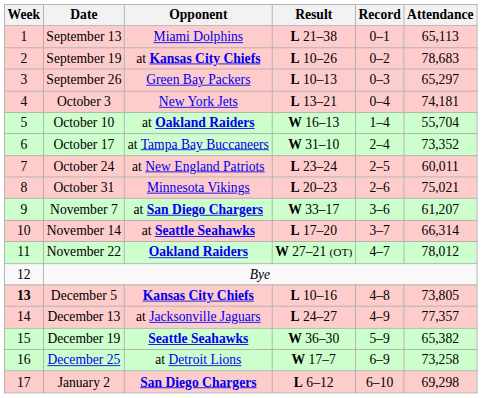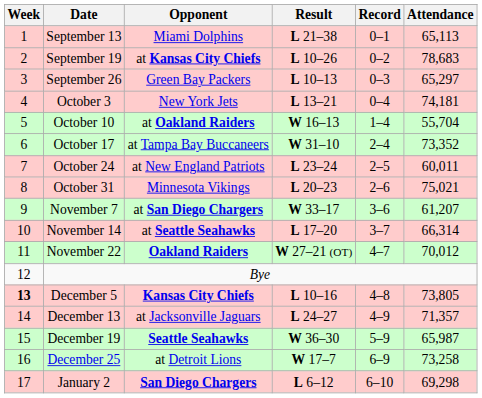November 22 | Attendance: 78,012 -> 70,012
December 13 | Attendance: 77,357 -> 71,357
December 19 | Attendance: 65,382 -> 65,987
